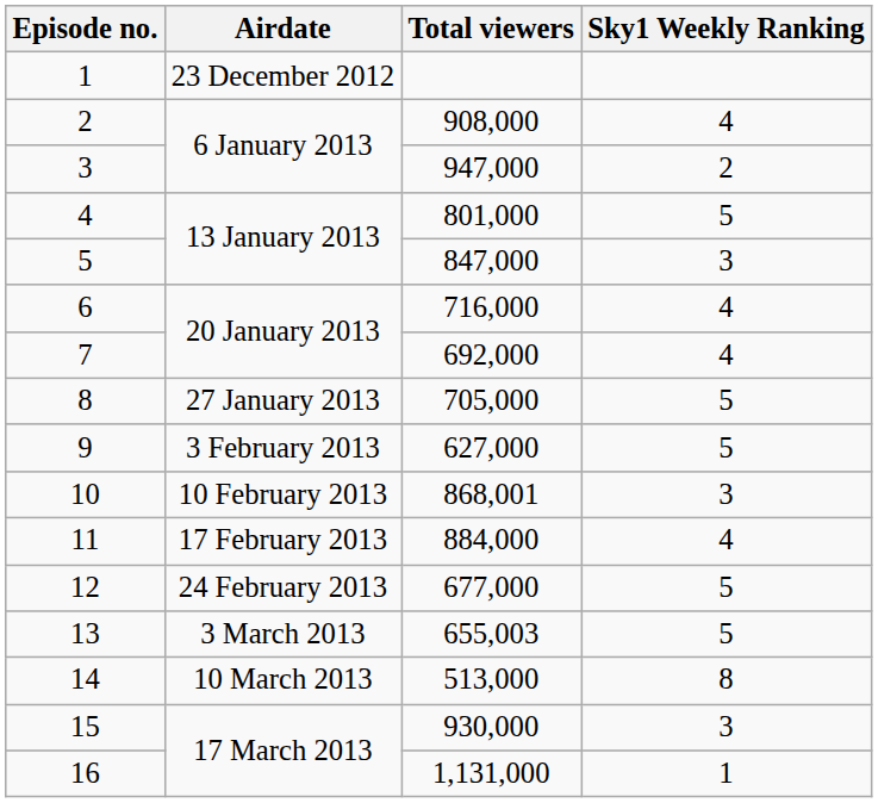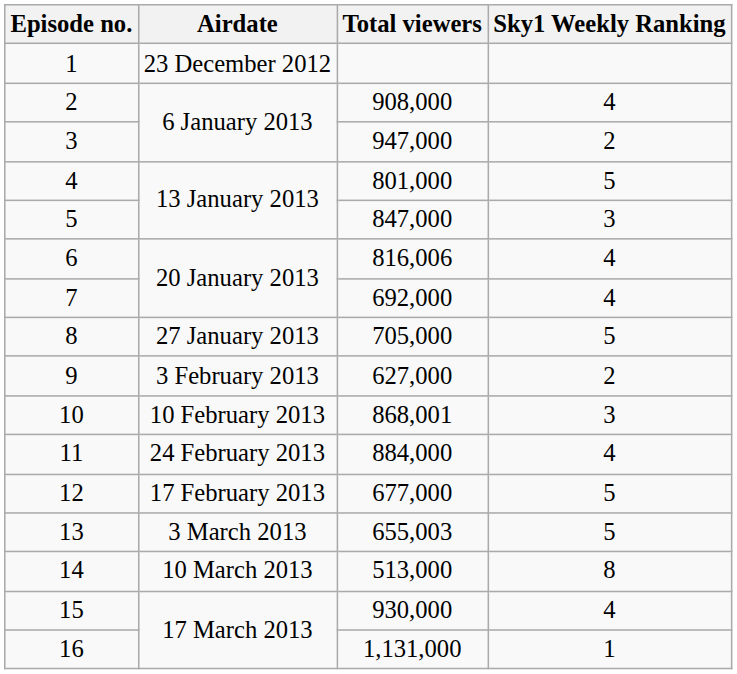6 | Total viewers: 716,000 -> 816,006
9 | Sky1 Weekly Ranking: 5 -> 2
11 | Airdate: 17 February 2013 -> 24 February 2013
12 | Airdate: 24 February 2013 -> 17 February 2013
15 | Sky1 Weekly Ranking: 3 -> 4
